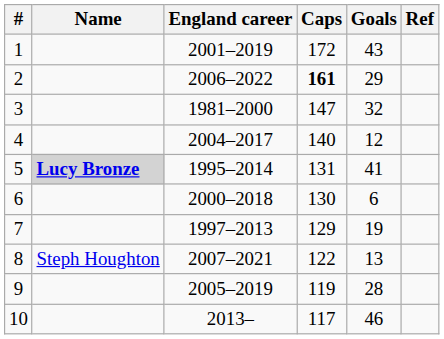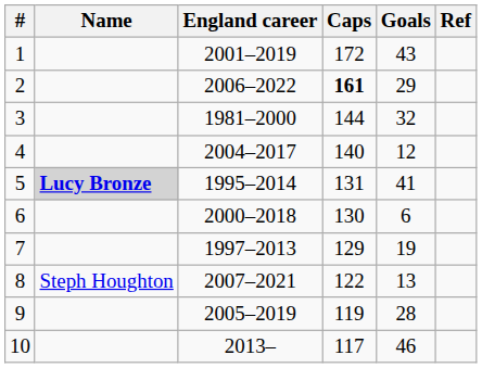3 | Caps: 147 -> 144
